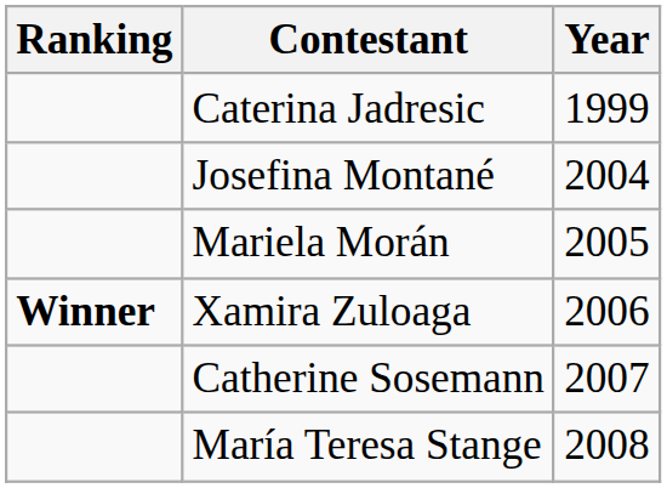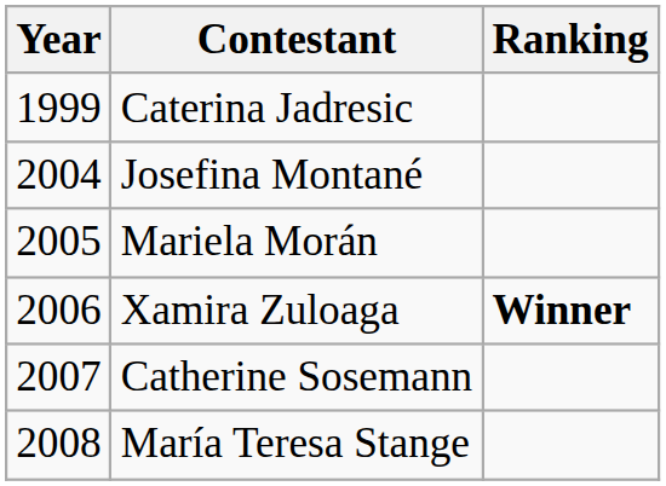columns swapped: Year <-> Ranking
